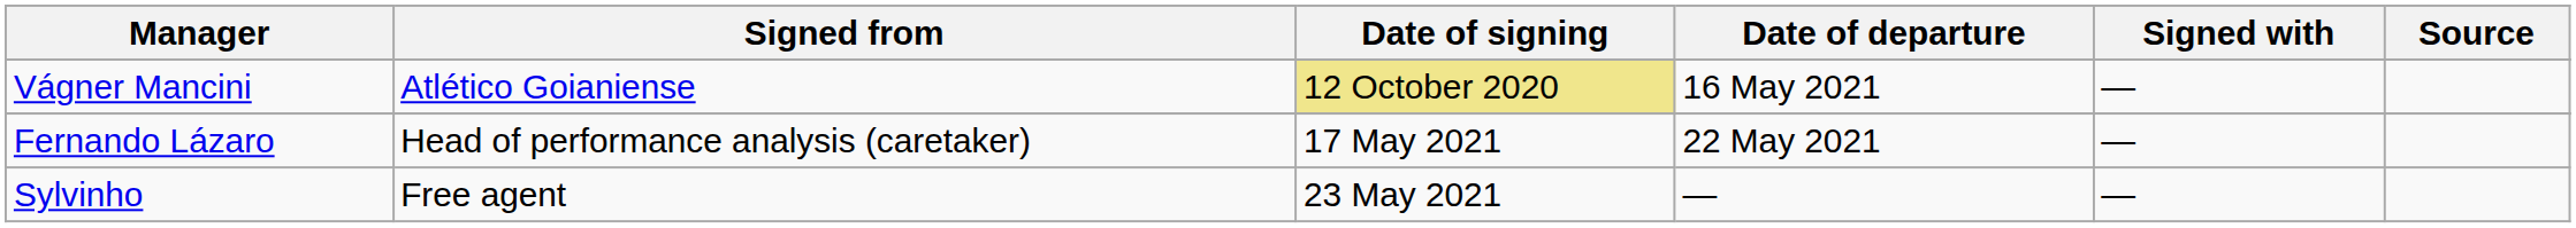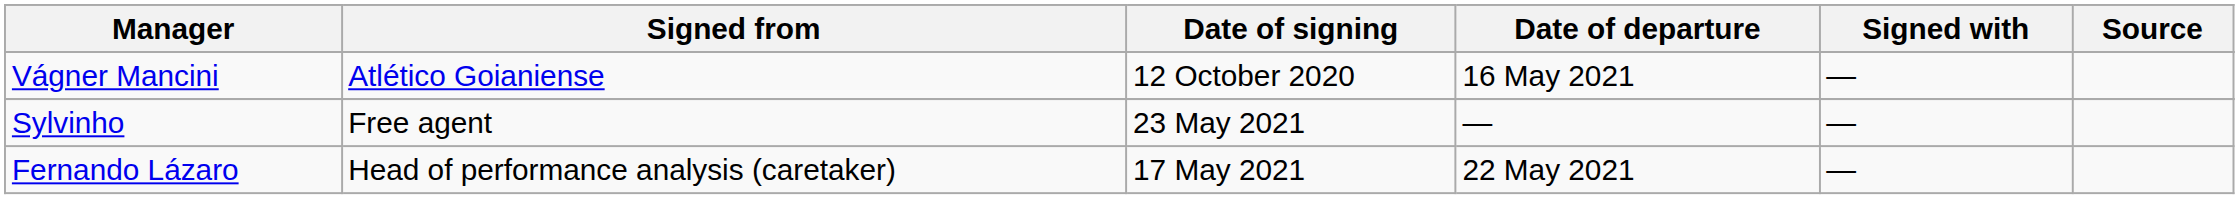Vágner Mancini | Date of signing: khaki background -> no background
rows swapped: Fernando Lázaro <-> Sylvinho
